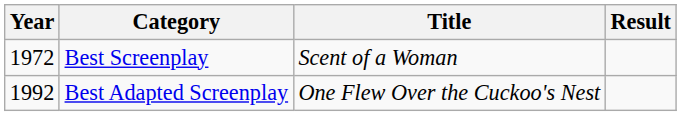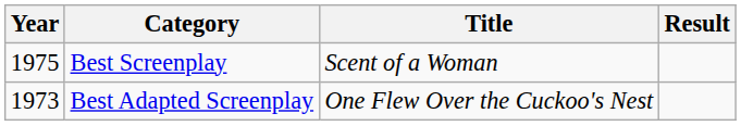Best Screenplay | Year: 1972 -> 1975
Best Adapted Screenplay | Year: 1992 -> 1973
